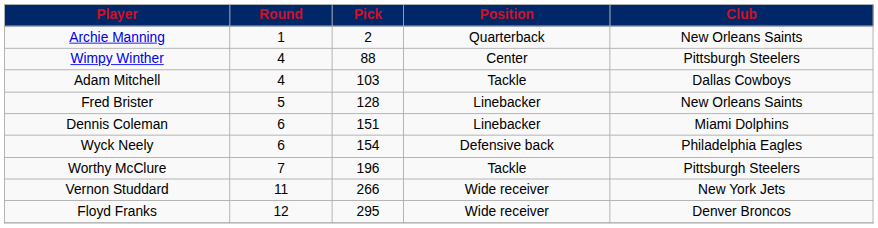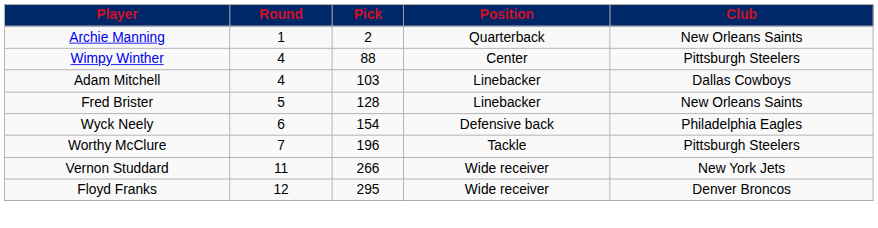Adam Mitchell | Position: Tackle -> Linebacker
- row: Dennis Coleman | 6 | 151 | Linebacker | Miami Dolphins
